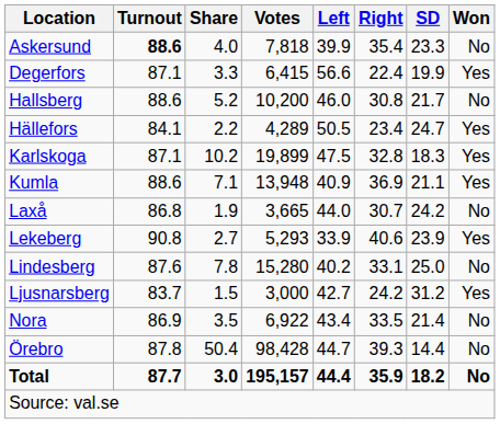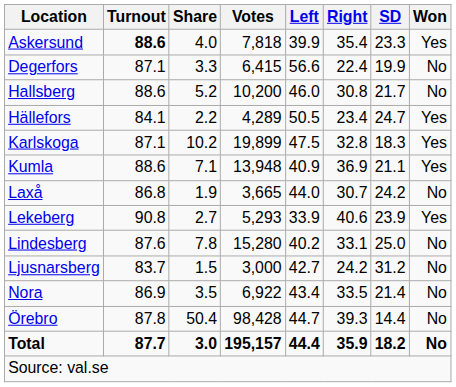Askersund | Won: No -> Yes
Degerfors | Won: Yes -> No
Ljusnarsberg | Won: Yes -> No
